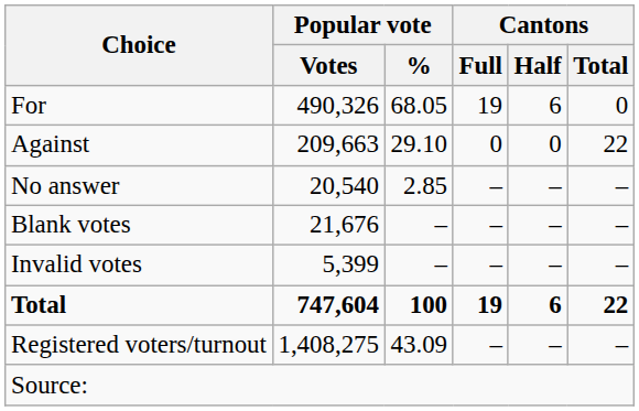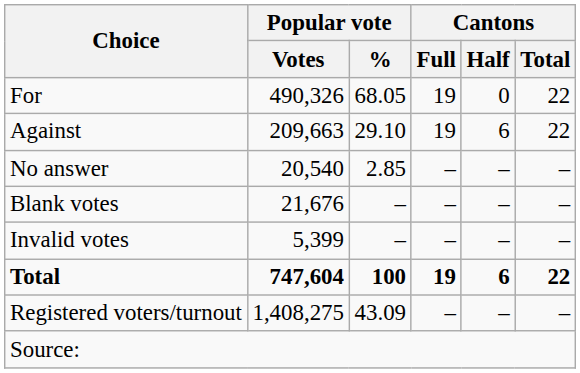For | Cantons / Half: 6 -> 0
For | Cantons / Total: 0 -> 22
Against | Cantons / Full: 0 -> 19
Against | Cantons / Half: 0 -> 6
